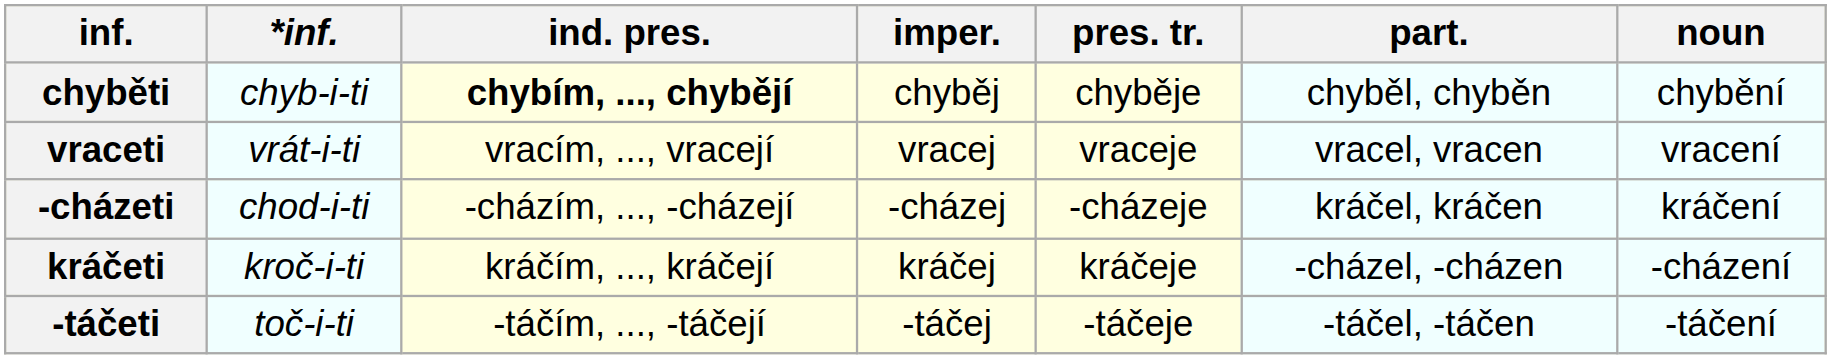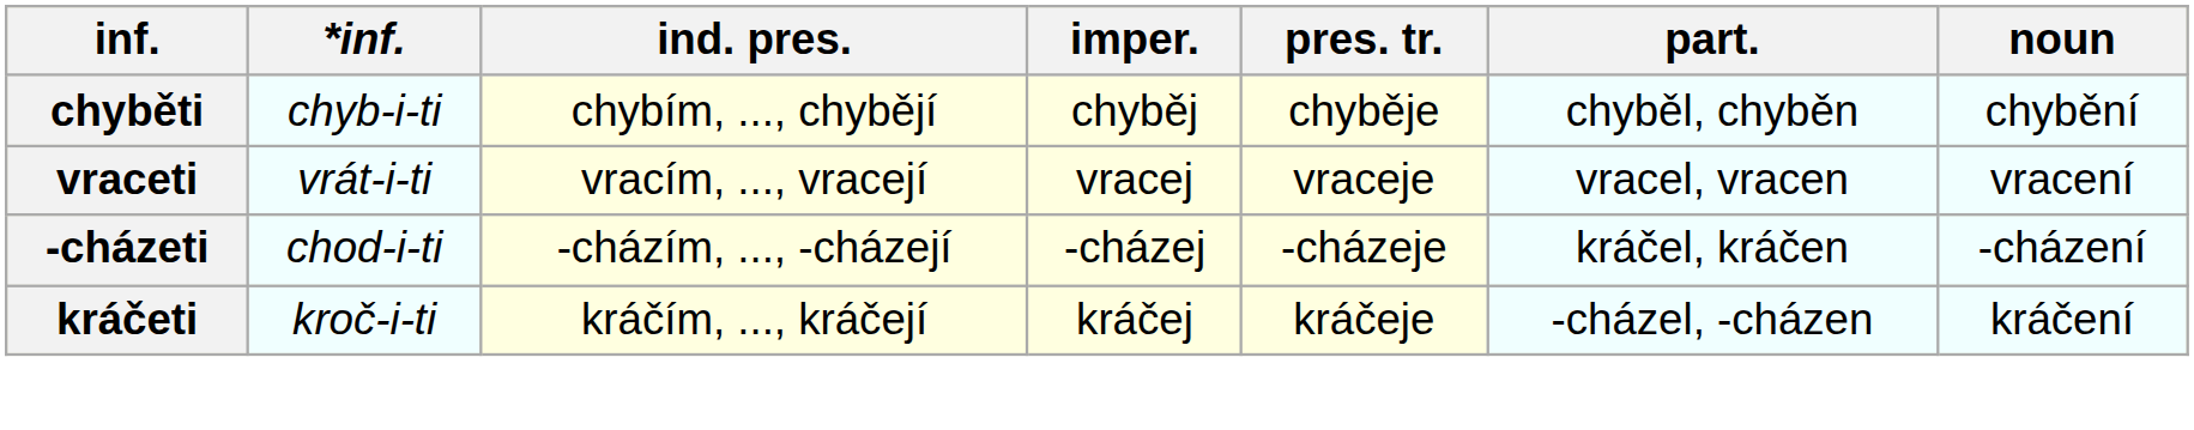chyběti | ind. pres.: bold -> normal
-cházeti | noun: kráčení -> -cházení
kráčeti | noun: -cházení -> kráčení
- row: -táčeti | toč-i-ti | -táčím, ..., -táčejí | -táčej | -táčeje | -táčel, -táčen | -táčení
